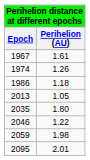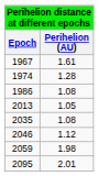1974 | Perihelion (AU): 1.26 -> 1.28
1986 | Perihelion (AU): 1.18 -> 1.08
2035 | Perihelion (AU): 1.80 -> 1.08
2046 | Perihelion (AU): 1.22 -> 1.12
